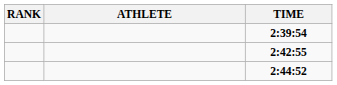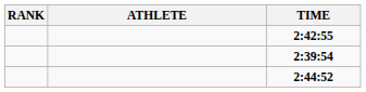rows swapped: 2:39:54 <-> 2:42:55
